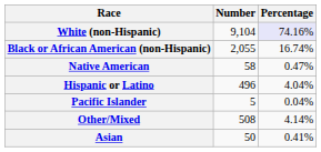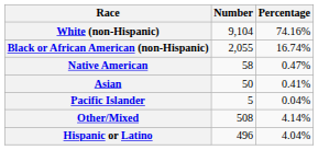White (non-Hispanic) | Percentage: lavender background -> no background
rows swapped: Asian <-> Hispanic or Latino
